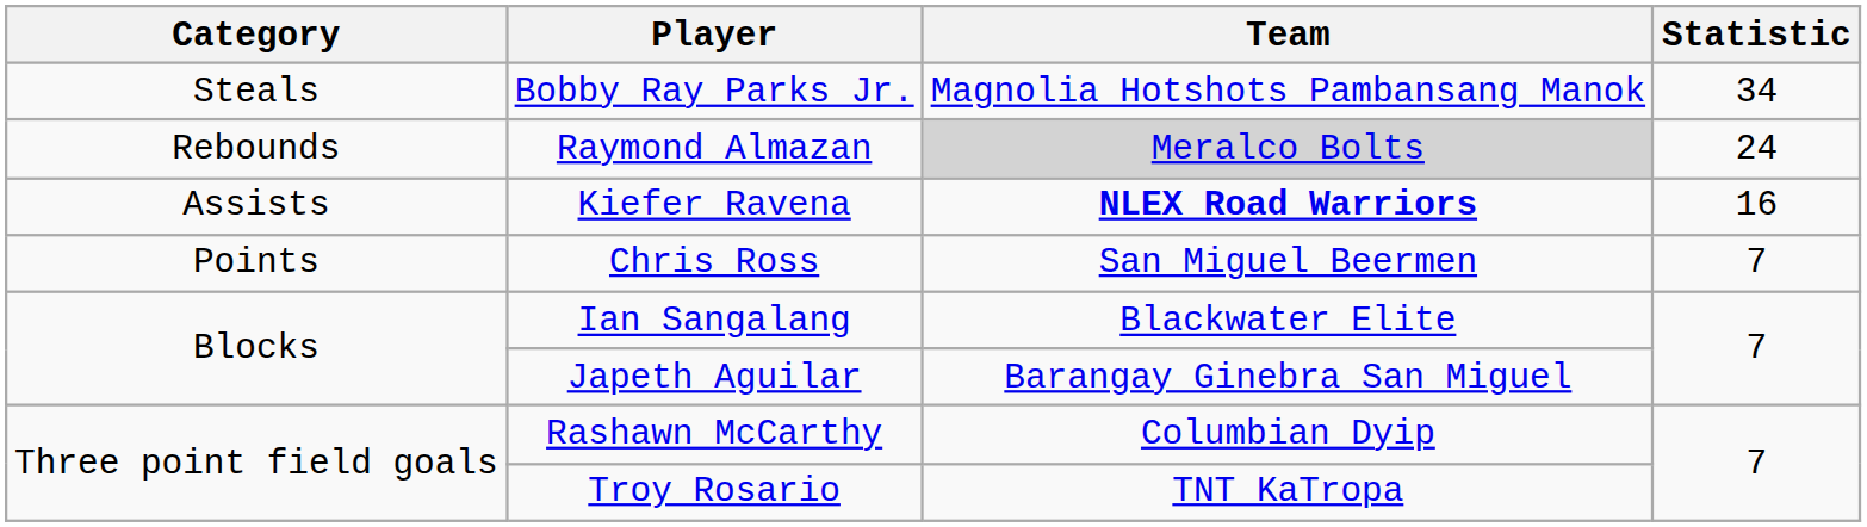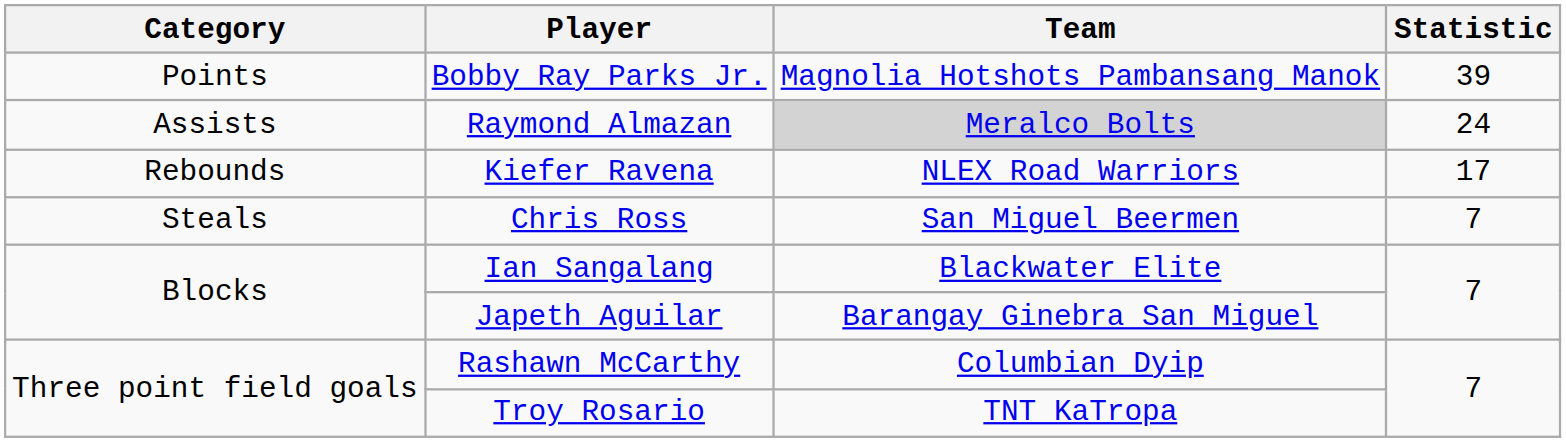Bobby Ray Parks Jr. | Category: Steals -> Points
Bobby Ray Parks Jr. | Statistic: 34 -> 39
Raymond Almazan | Category: Rebounds -> Assists
Kiefer Ravena | Category: Assists -> Rebounds
Kiefer Ravena | Team: bold -> normal
Kiefer Ravena | Statistic: 16 -> 17
Chris Ross | Category: Points -> Steals
